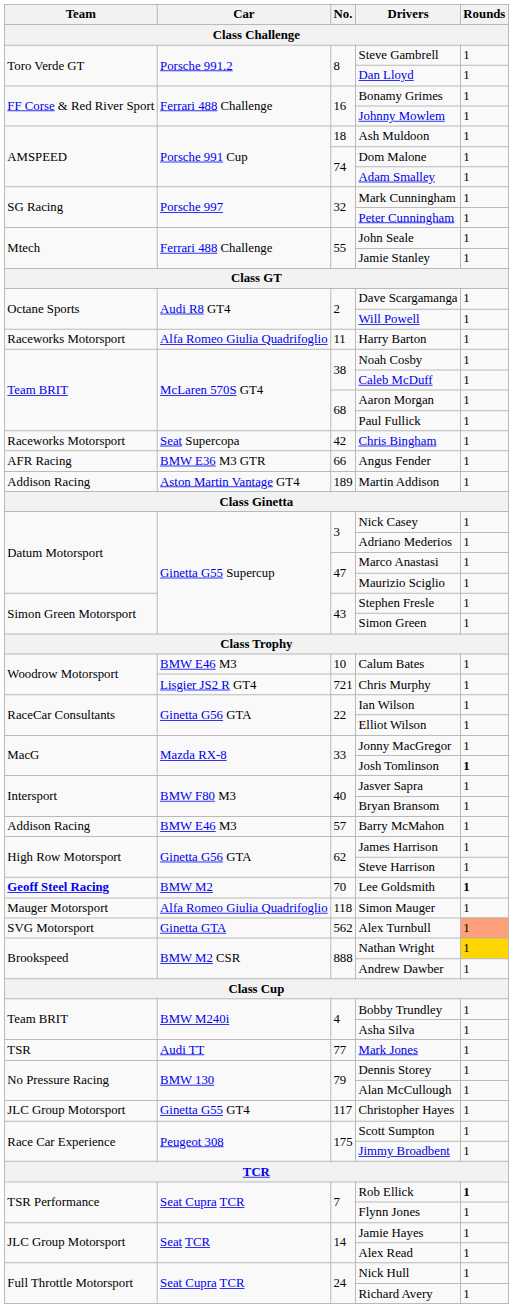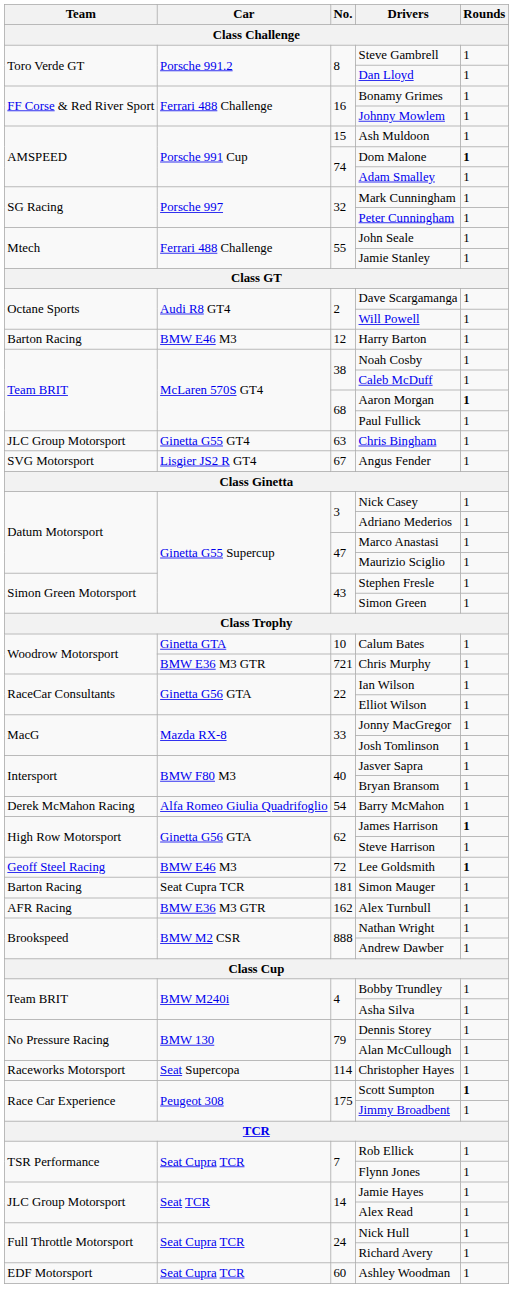Ash Muldoon | No.: 18 -> 15
Dom Malone | Rounds: normal -> bold
Harry Barton | Team: Raceworks Motorsport -> Barton Racing
Harry Barton | Car: Alfa Romeo Giulia Quadrifoglio -> BMW E46 M3
Harry Barton | No.: 11 -> 12
Aaron Morgan | Rounds: normal -> bold
Chris Bingham | Team: Raceworks Motorsport -> JLC Group Motorsport
Chris Bingham | Car: Seat Supercopa -> Ginetta G55 GT4
Chris Bingham | No.: 42 -> 63
Angus Fender | Team: AFR Racing -> SVG Motorsport
Angus Fender | Car: BMW E36 M3 GTR -> Lisgier JS2 R GT4
Angus Fender | No.: 66 -> 67
- row: Addison Racing | Aston Martin Vantage GT4 | 189 | Martin Addison | 1
Calum Bates | Car: BMW E46 M3 -> Ginetta GTA
Chris Murphy | Car: Lisgier JS2 R GT4 -> BMW E36 M3 GTR
Josh Tomlinson | Rounds: bold -> normal
Barry McMahon | Team: Addison Racing -> Derek McMahon Racing
Barry McMahon | Car: BMW E46 M3 -> Alfa Romeo Giulia Quadrifoglio
Barry McMahon | No.: 57 -> 54
James Harrison | Rounds: normal -> bold
Lee Goldsmith | Team: bold -> normal
Lee Goldsmith | Car: BMW M2 -> BMW E46 M3
Lee Goldsmith | No.: 70 -> 72
Simon Mauger | Team: Mauger Motorsport -> Barton Racing
Simon Mauger | Car: Alfa Romeo Giulia Quadrifoglio -> Seat Cupra TCR
Simon Mauger | No.: 118 -> 181
Alex Turnbull | Team: SVG Motorsport -> AFR Racing
Alex Turnbull | Car: Ginetta GTA -> BMW E36 M3 GTR
Alex Turnbull | No.: 562 -> 162
Alex Turnbull | Rounds: lightsalmon background -> no background
Nathan Wright | Rounds: gold background -> no background
- row: TSR | Audi TT | 77 | Mark Jones | 1
Christopher Hayes | Team: JLC Group Motorsport -> Raceworks Motorsport
Christopher Hayes | Car: Ginetta G55 GT4 -> Seat Supercopa
Christopher Hayes | No.: 117 -> 114
Scott Sumpton | Rounds: normal -> bold
Rob Ellick | Rounds: bold -> normal
+ row: EDF Motorsport | Seat Cupra TCR | 60 | Ashley Woodman | 1
